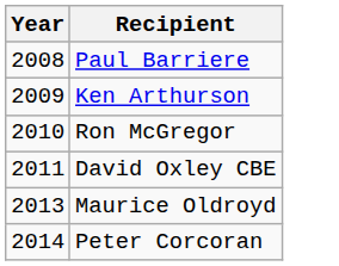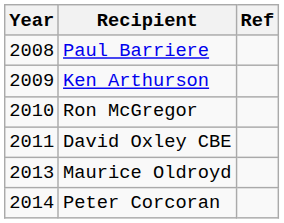+ column: Ref
